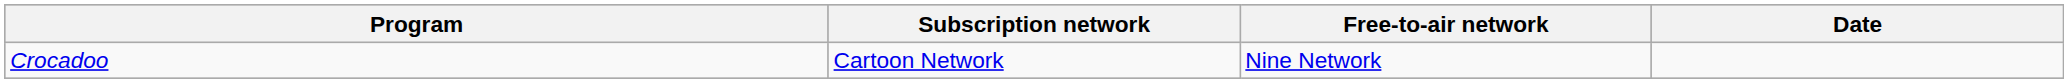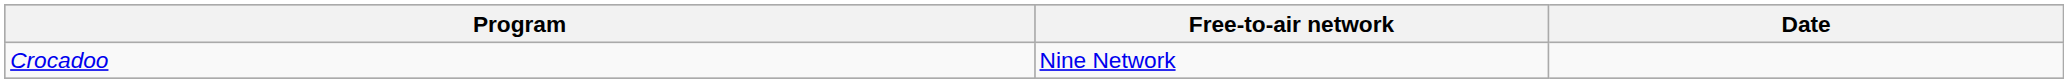- column: Subscription network | Cartoon Network
